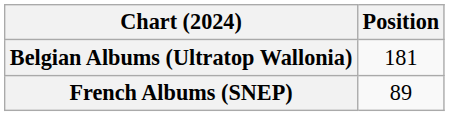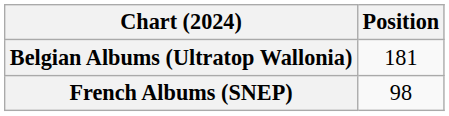French Albums (SNEP) | Position: 89 -> 98
